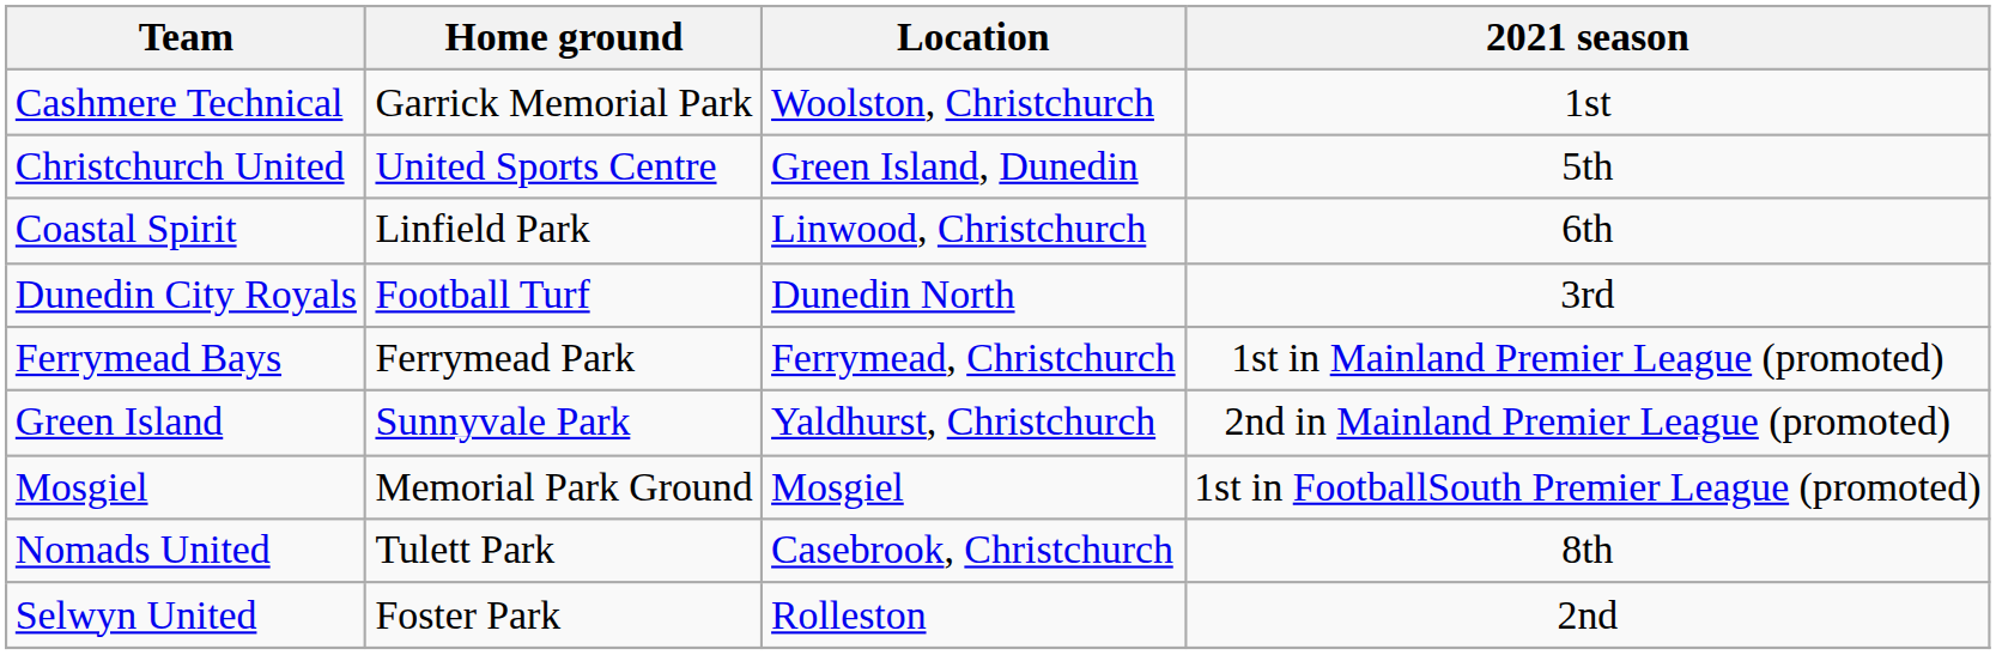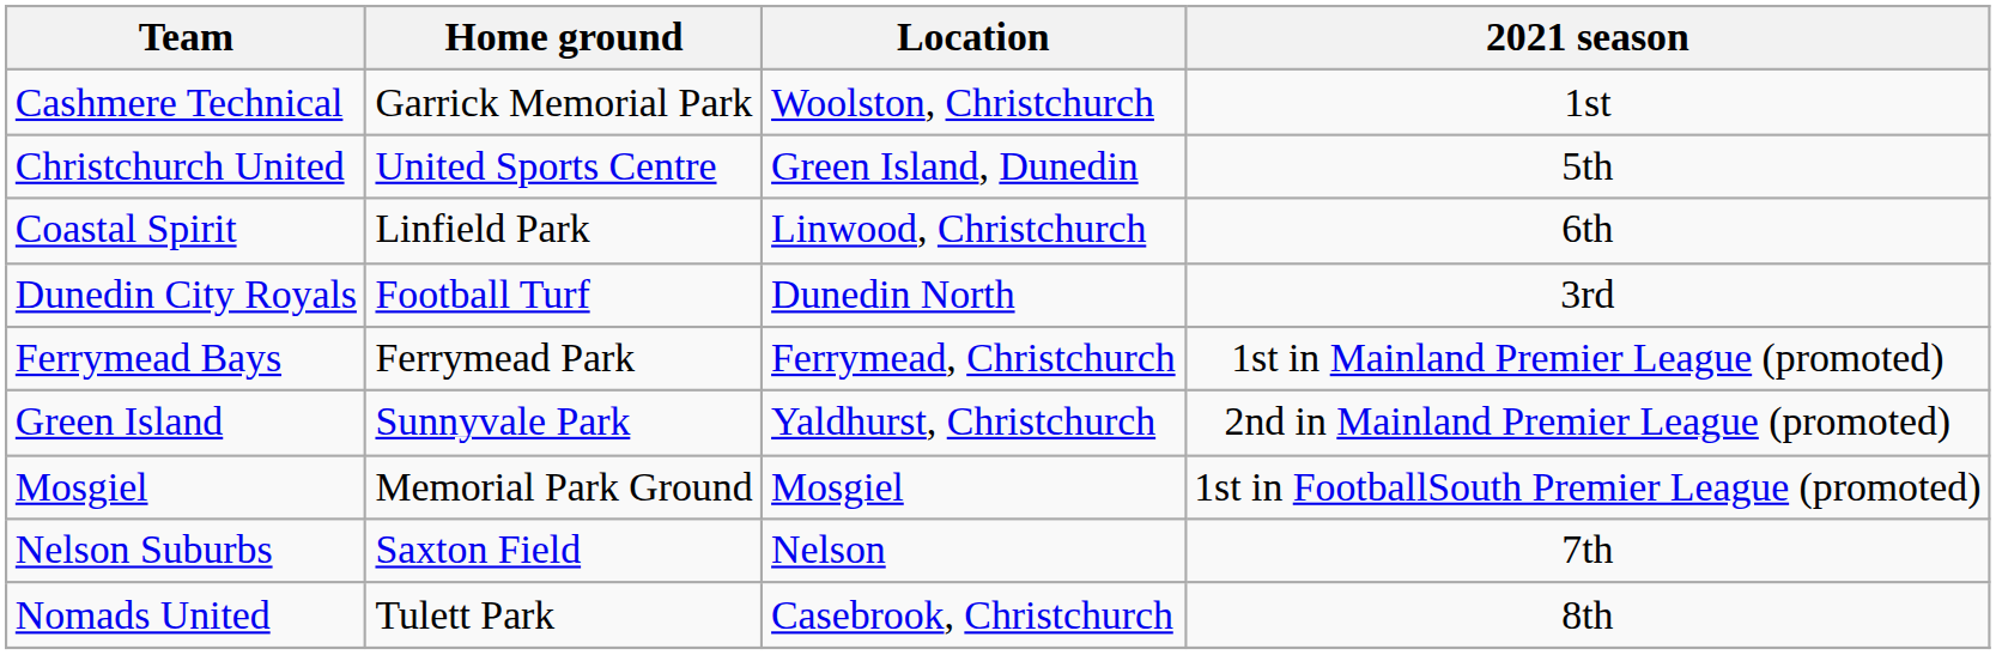+ row: Nelson Suburbs | Saxton Field | Nelson | 7th
- row: Selwyn United | Foster Park | Rolleston | 2nd
